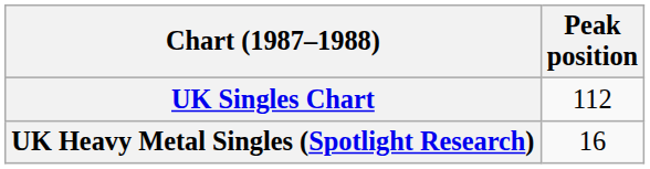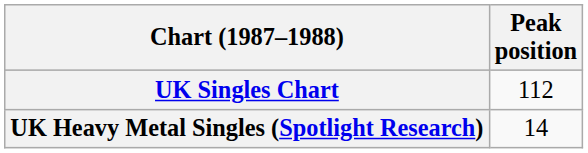UK Heavy Metal Singles (Spotlight Research) | Peak position: 16 -> 14
